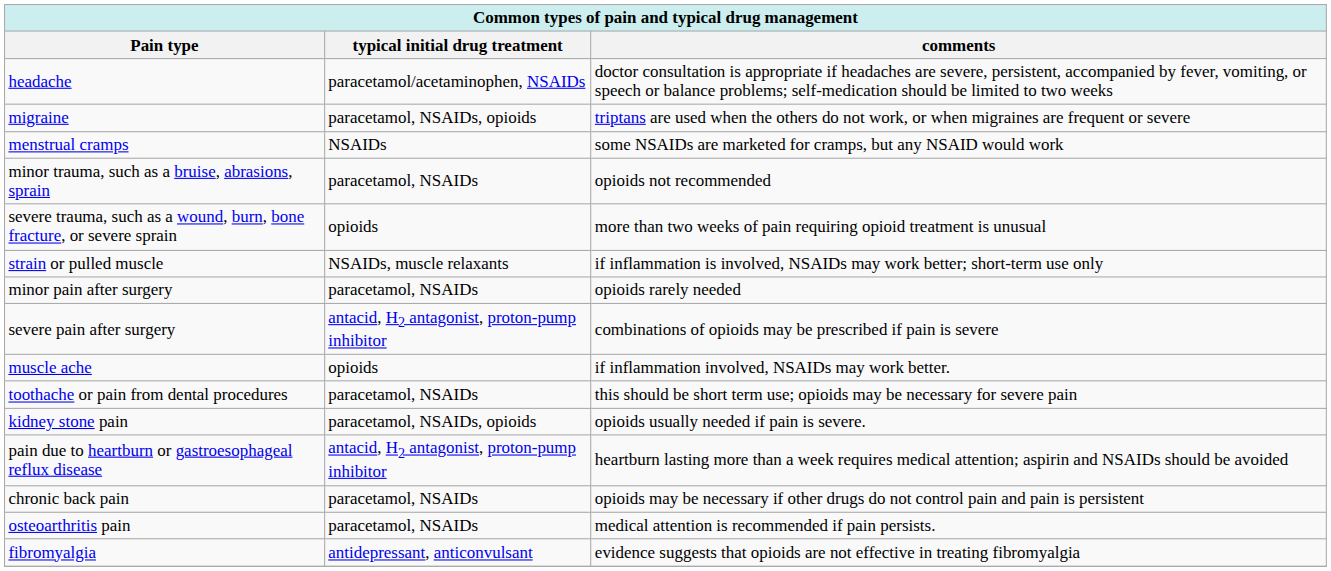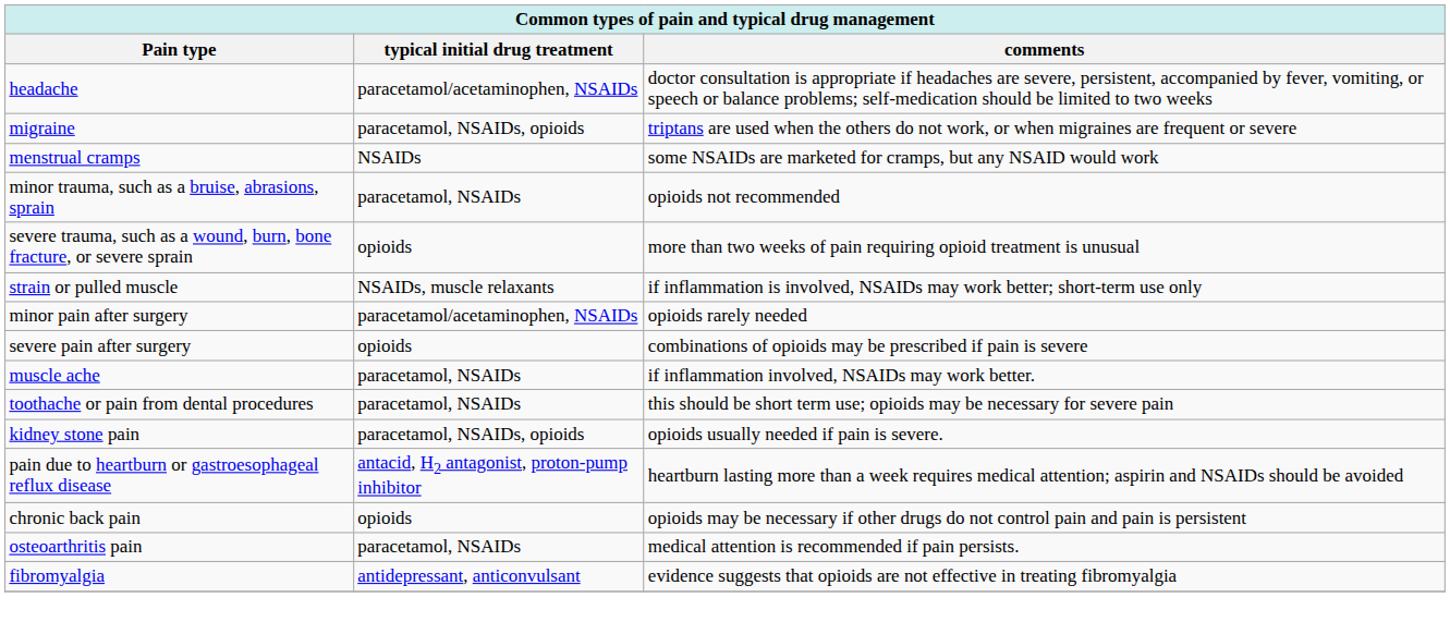minor pain after surgery | typical initial drug treatment: paracetamol, NSAIDs -> paracetamol/acetaminophen, NSAIDs
severe pain after surgery | typical initial drug treatment: antacid, H2 antagonist, proton-pump inhibitor -> opioids
muscle ache | typical initial drug treatment: opioids -> paracetamol, NSAIDs
chronic back pain | typical initial drug treatment: paracetamol, NSAIDs -> opioids
